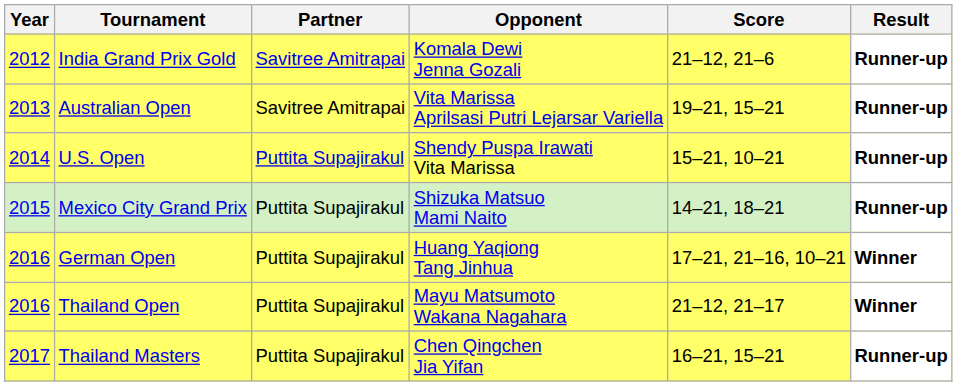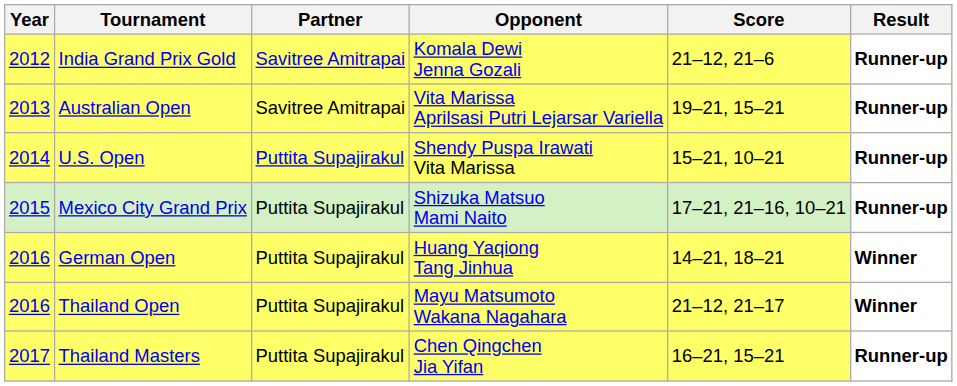Mexico City Grand Prix | Score: 14–21, 18–21 -> 17–21, 21–16, 10–21
German Open | Score: 17–21, 21–16, 10–21 -> 14–21, 18–21
